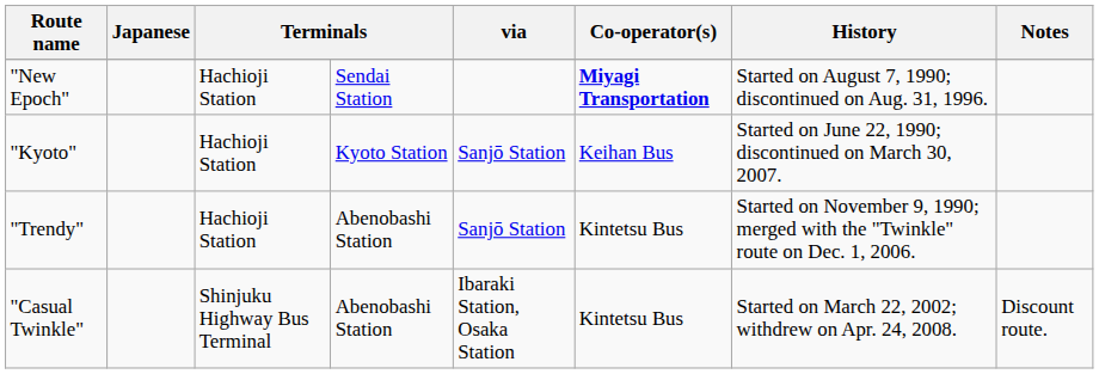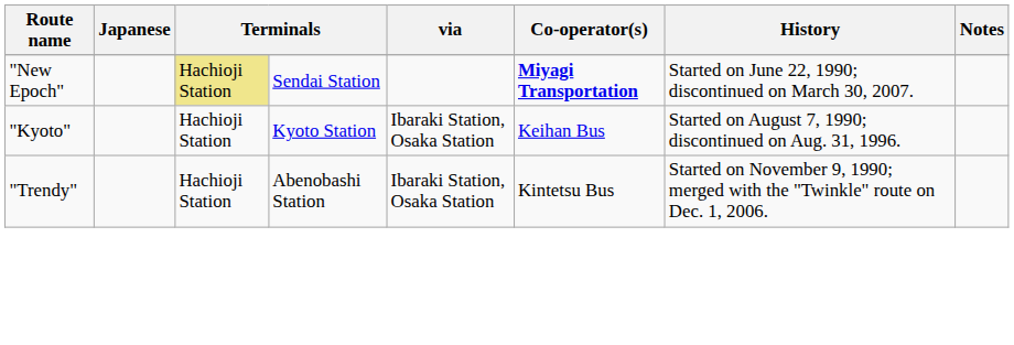"New Epoch" | column 3: no background -> khaki background
"New Epoch" | History: Started on August 7, 1990; discontinued on Aug. 31, 1996. -> Started on June 22, 1990; discontinued on March 30, 2007.
"Kyoto" | via: Sanjō Station -> Ibaraki Station, Osaka Station
"Kyoto" | History: Started on June 22, 1990; discontinued on March 30, 2007. -> Started on August 7, 1990; discontinued on Aug. 31, 1996.
"Trendy" | via: Sanjō Station -> Ibaraki Station, Osaka Station
- row: "Casual Twinkle" | Shinjuku Highway Bus Terminal | Abenobashi Station | Ibaraki Station, Osaka Station | Kintetsu Bus | Started on March 22, 2002; withdrew on Apr. 24, 2008. | Discount route.
